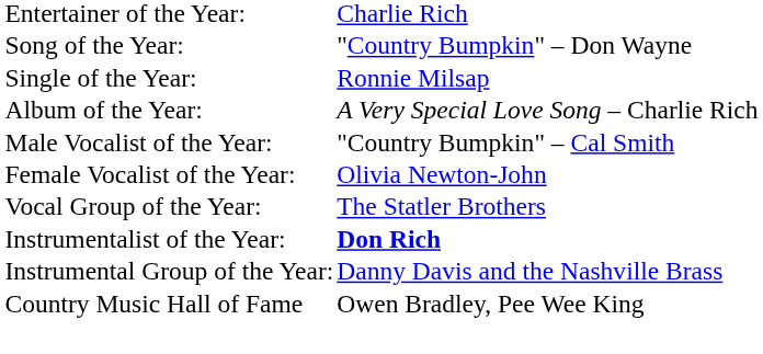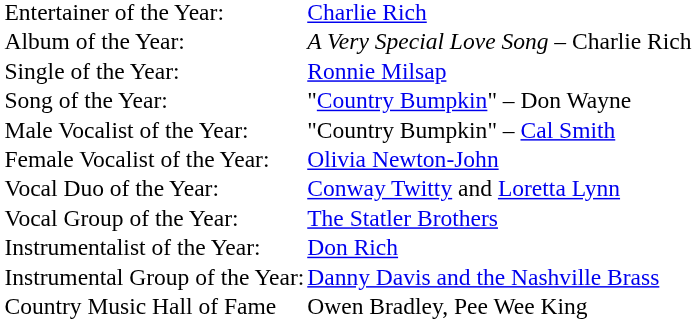rows swapped: Song of the Year: <-> Album of the Year:
+ row: Vocal Duo of the Year: | Conway Twitty and Loretta Lynn
Instrumentalist of the Year: | column 2: bold -> normal
